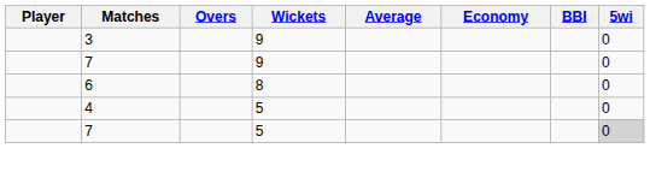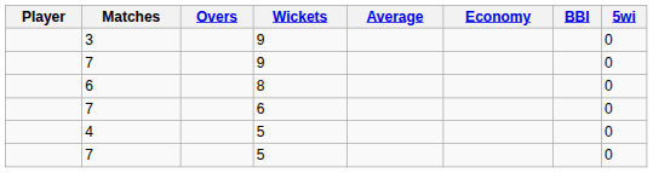+ row: 7 | 6 | 0
7 / 5 | 5wi: lightgrey background -> no background
